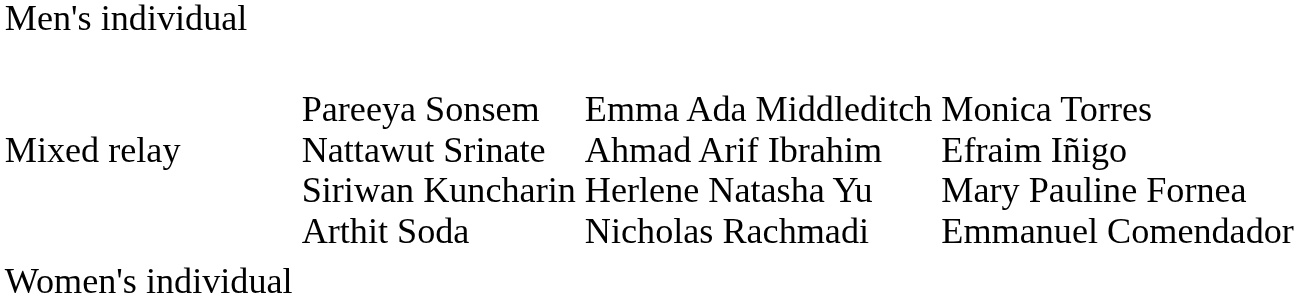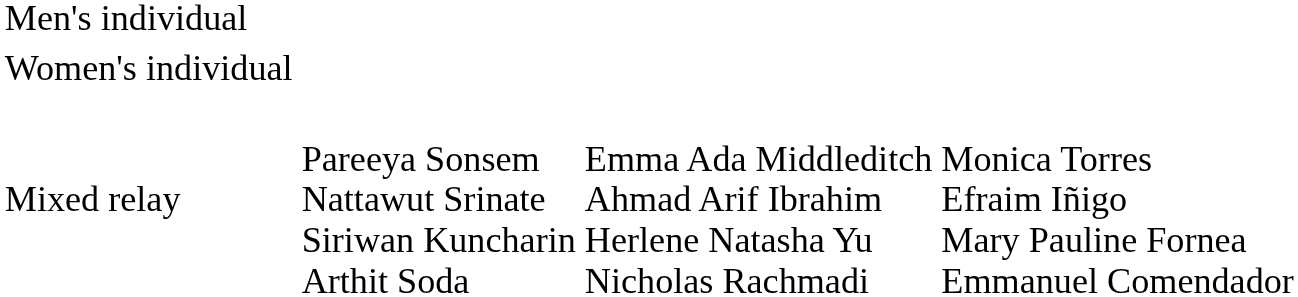rows swapped: Women's individual <-> Mixed relay
